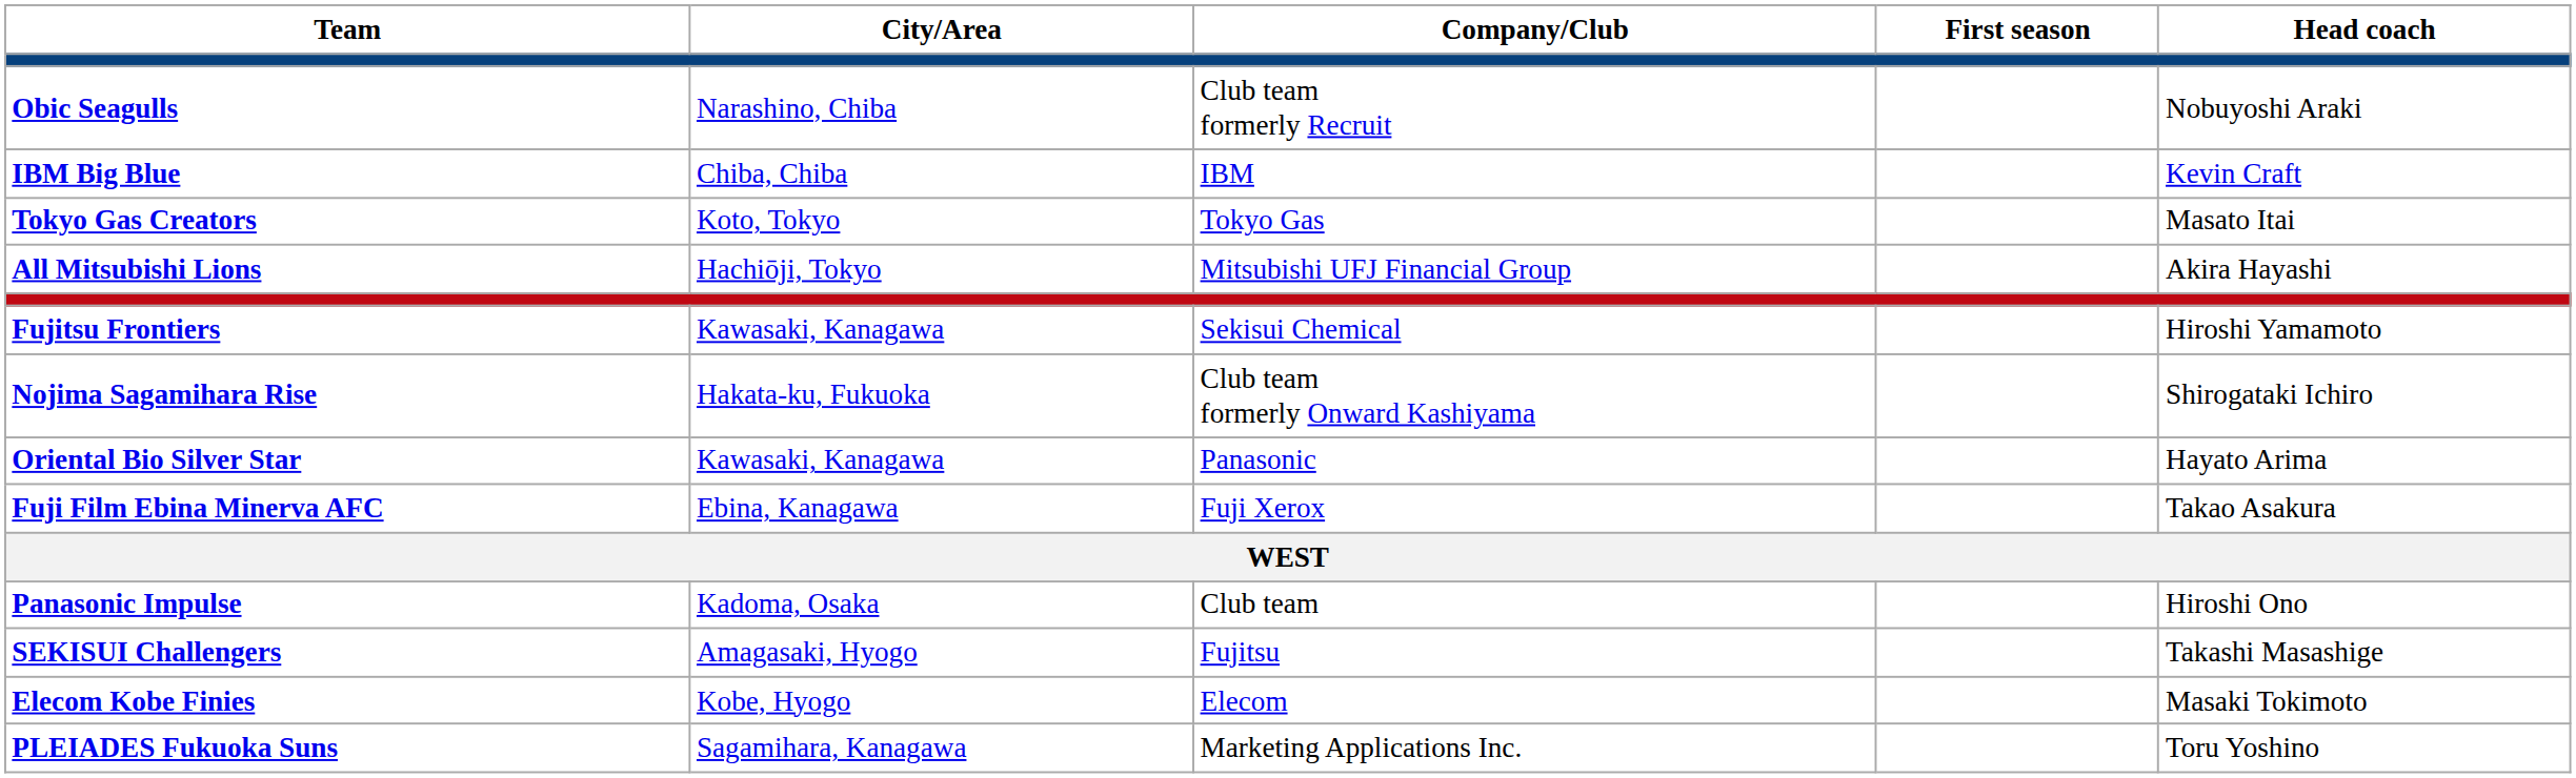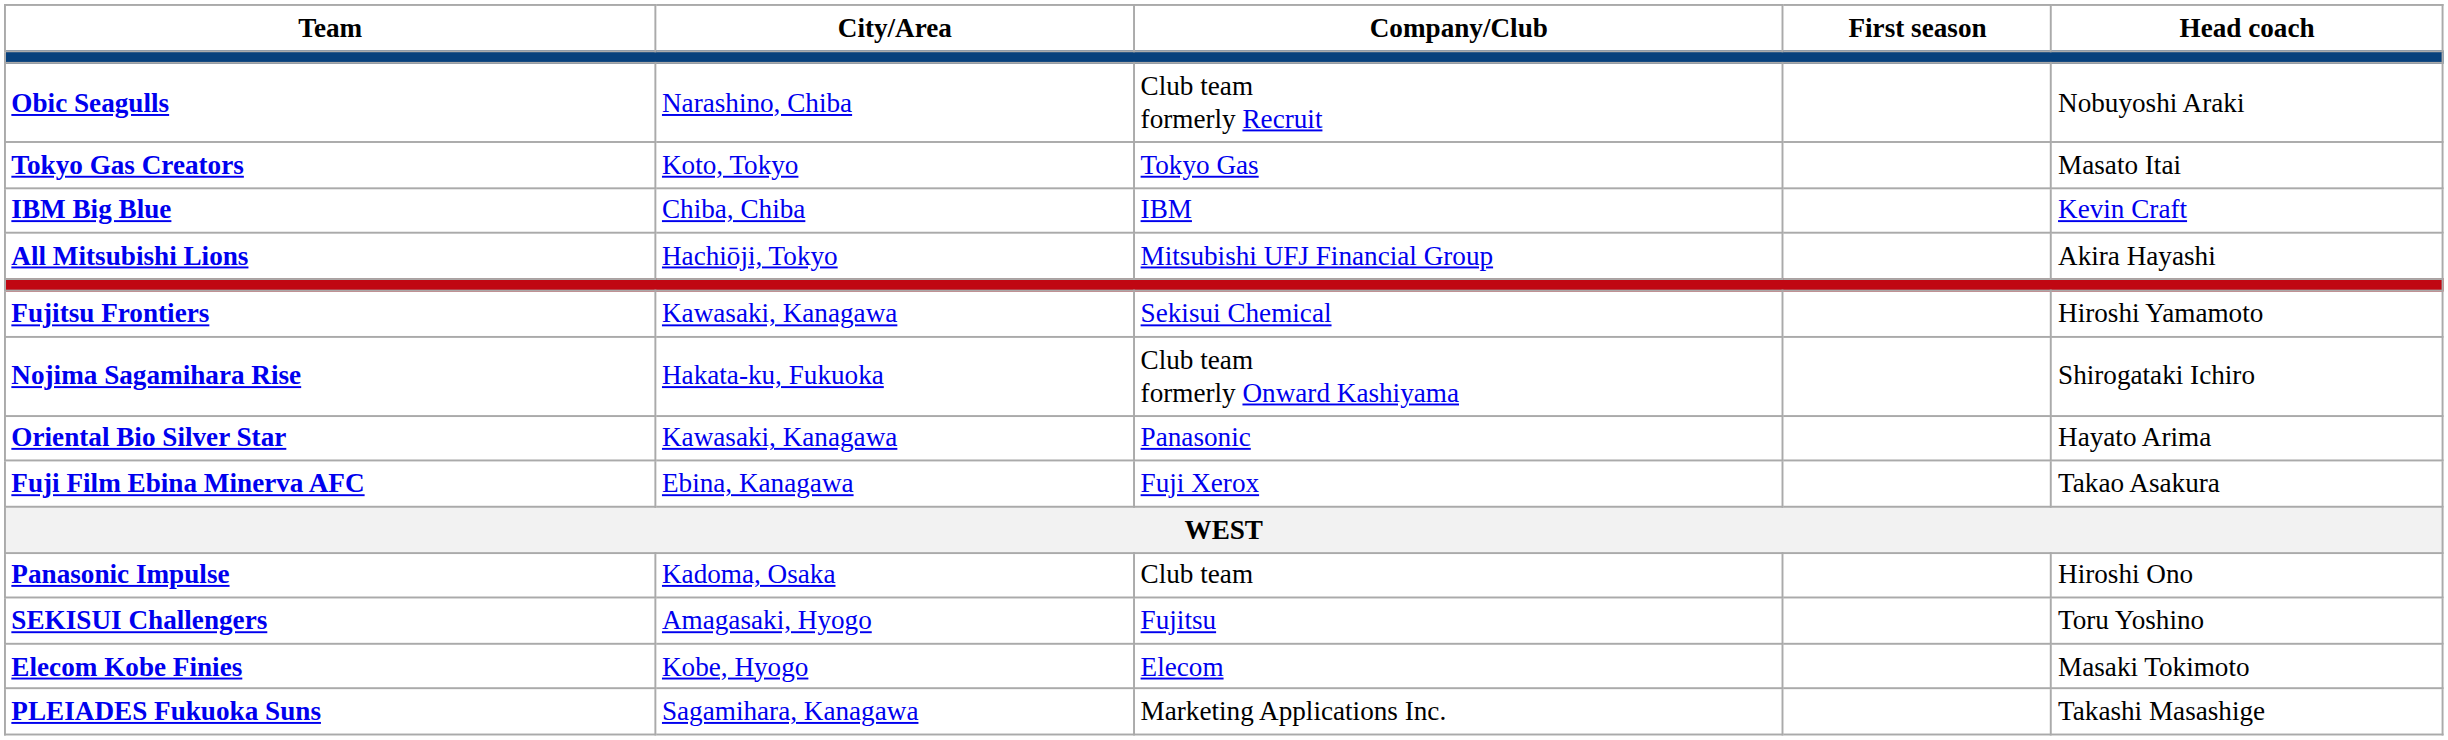rows swapped: Tokyo Gas Creators <-> IBM Big Blue
SEKISUI Challengers | Head coach: Takashi Masashige -> Toru Yoshino
PLEIADES Fukuoka Suns | Head coach: Toru Yoshino -> Takashi Masashige
